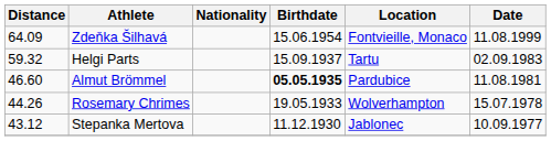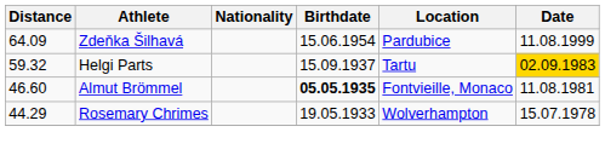Zdeňka Šilhavá | Location: Fontvieille, Monaco -> Pardubice
Helgi Parts | Date: no background -> gold background
Almut Brömmel | Location: Pardubice -> Fontvieille, Monaco
Rosemary Chrimes | Distance: 44.26 -> 44.29
- row: 43.12 | Stepanka Mertova | 11.12.1930 | Jablonec | 10.09.1977
